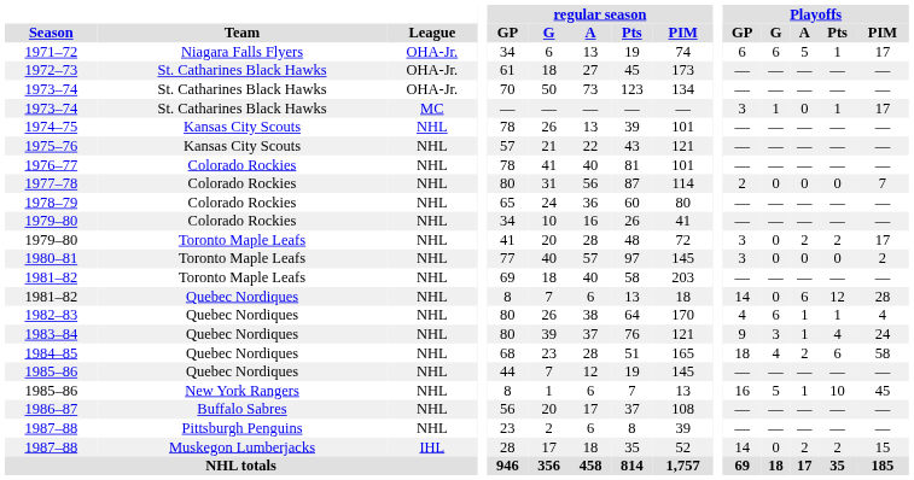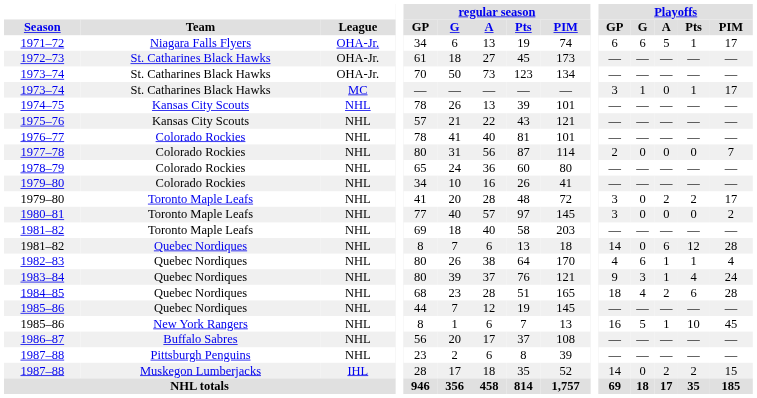1984–85 | Playoffs / PIM: 58 -> 28
